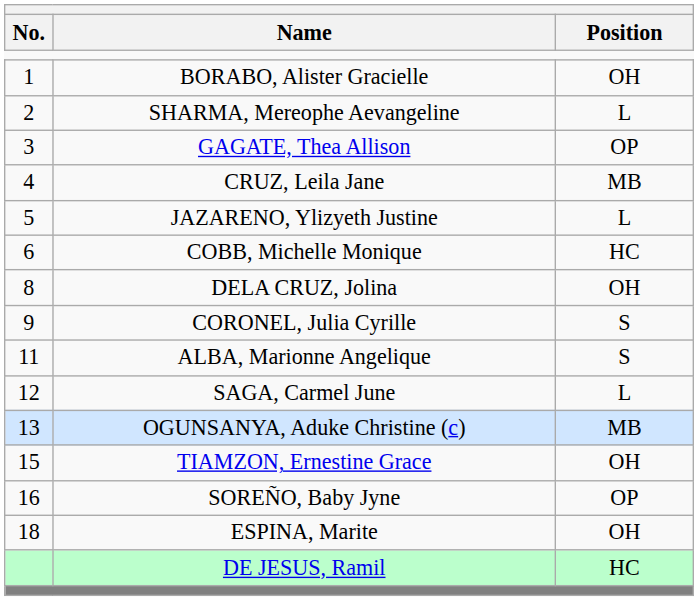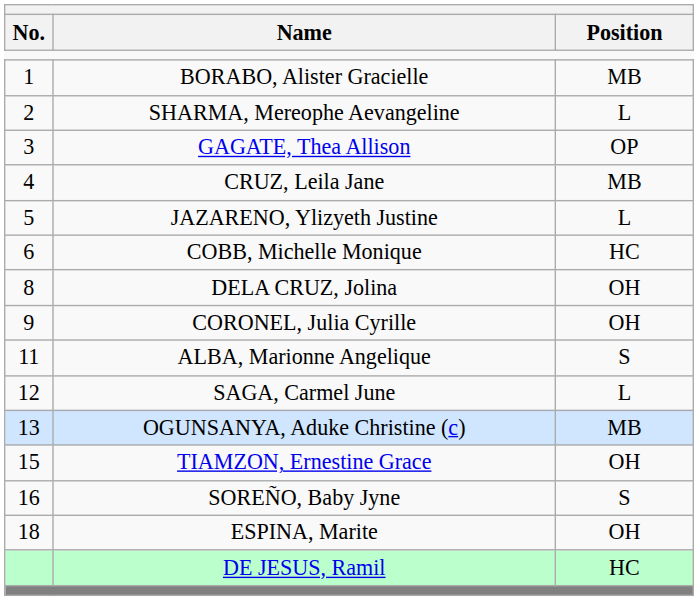BORABO, Alister Gracielle | Position: OH -> MB
CORONEL, Julia Cyrille | Position: S -> OH
SOREÑO, Baby Jyne | Position: OP -> S
